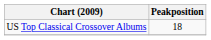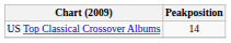US Top Classical Crossover Albums | Peakposition: 18 -> 14
